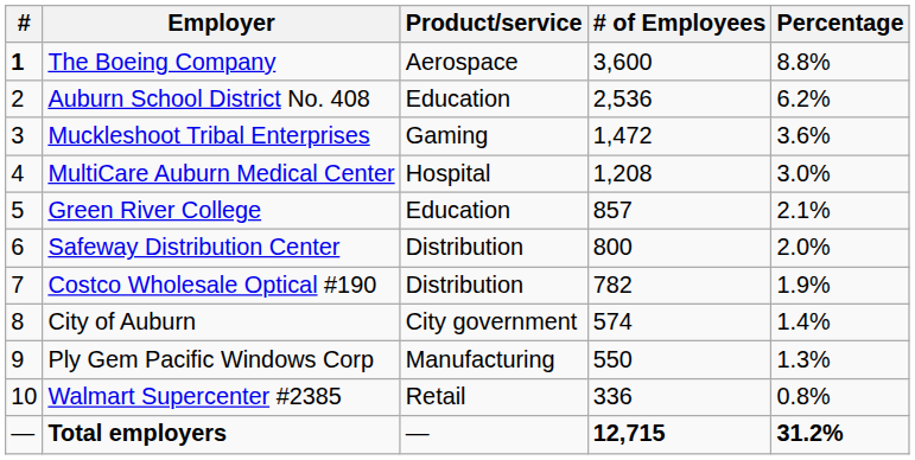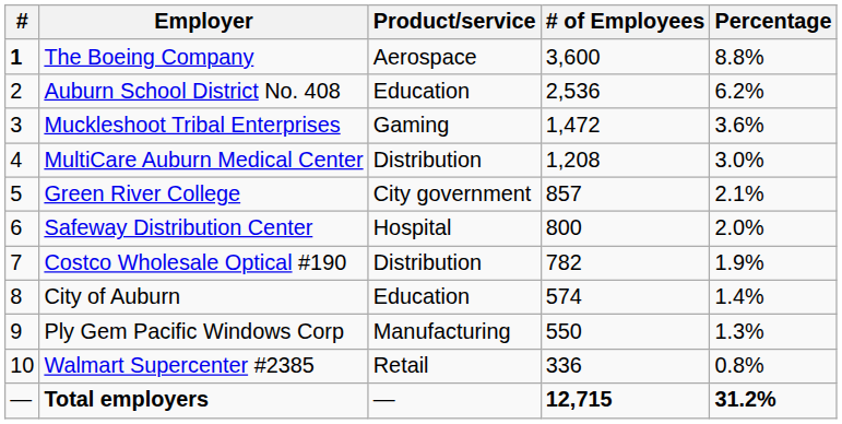MultiCare Auburn Medical Center | Product/service: Hospital -> Distribution
Green River College | Product/service: Education -> City government
Safeway Distribution Center | Product/service: Distribution -> Hospital
City of Auburn | Product/service: City government -> Education
